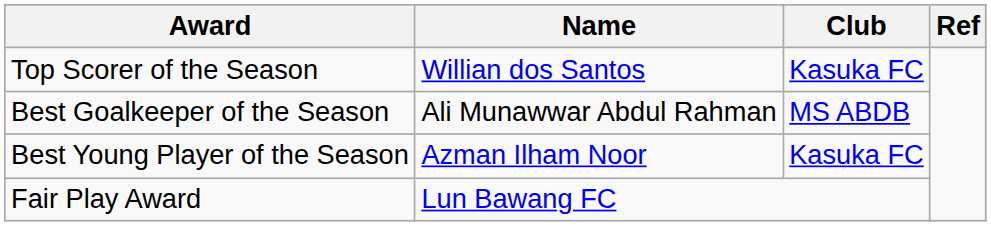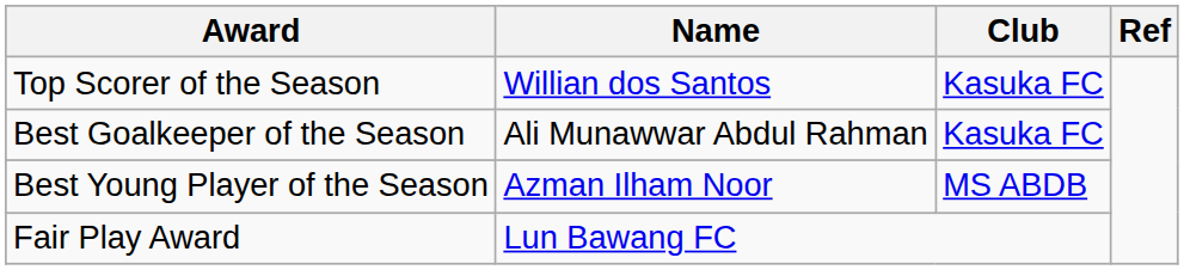Best Goalkeeper of the Season | Club: MS ABDB -> Kasuka FC
Best Young Player of the Season | Club: Kasuka FC -> MS ABDB
